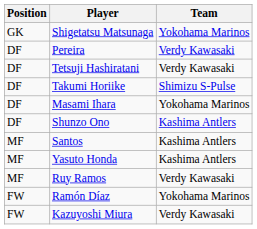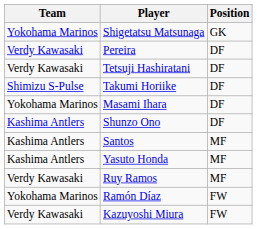columns swapped: Position <-> Team
